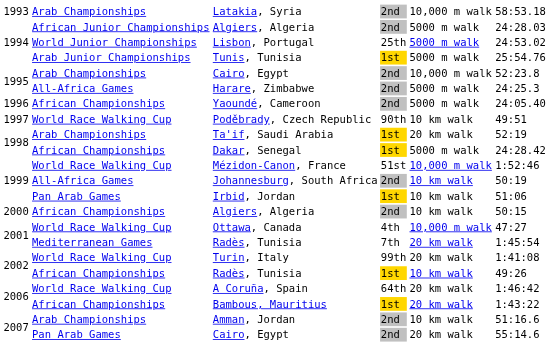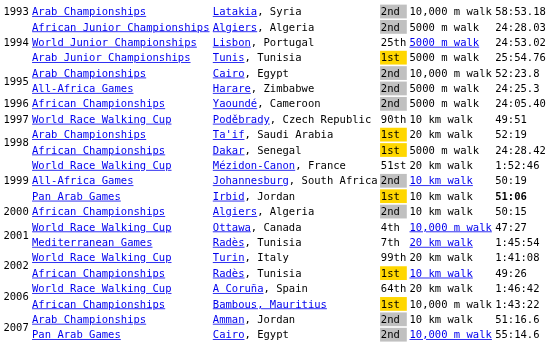Mézidon-Canon, France | column 5: 10,000 m walk -> 20 km walk
Irbid, Jordan | column 6: normal -> bold
Bambous, Mauritius | column 5: 20 km walk -> 10,000 m walk
2007 / Cairo, Egypt | column 5: 20 km walk -> 10,000 m walk
